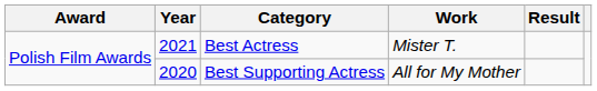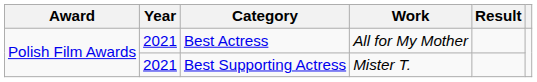Best Actress | Work: Mister T. -> All for My Mother
Best Supporting Actress | Year: 2020 -> 2021
Best Supporting Actress | Work: All for My Mother -> Mister T.
